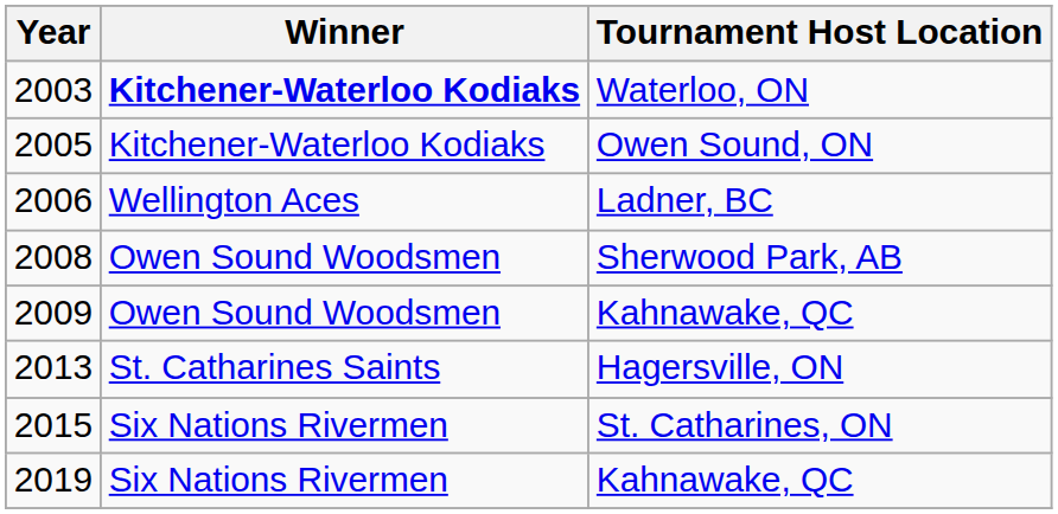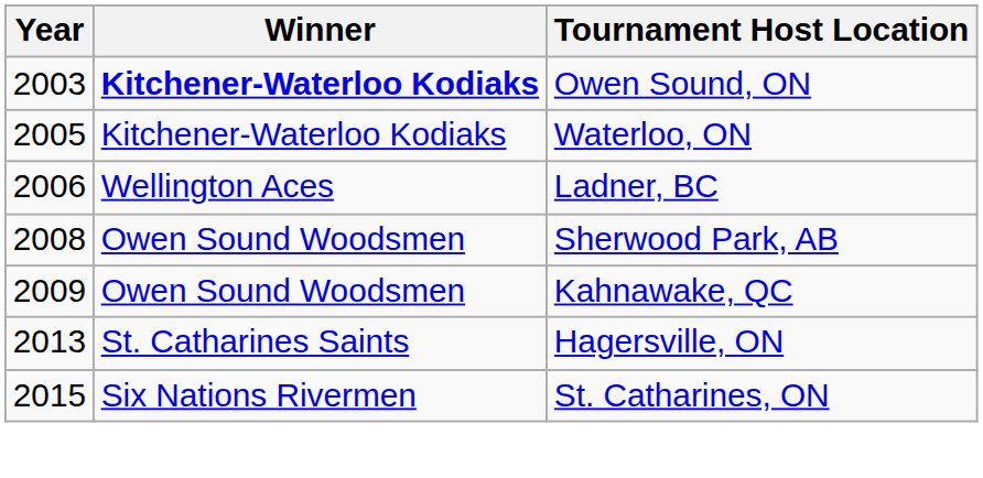2003 | Tournament Host Location: Waterloo, ON -> Owen Sound, ON
2005 | Tournament Host Location: Owen Sound, ON -> Waterloo, ON
- row: 2019 | Six Nations Rivermen | Kahnawake, QC
